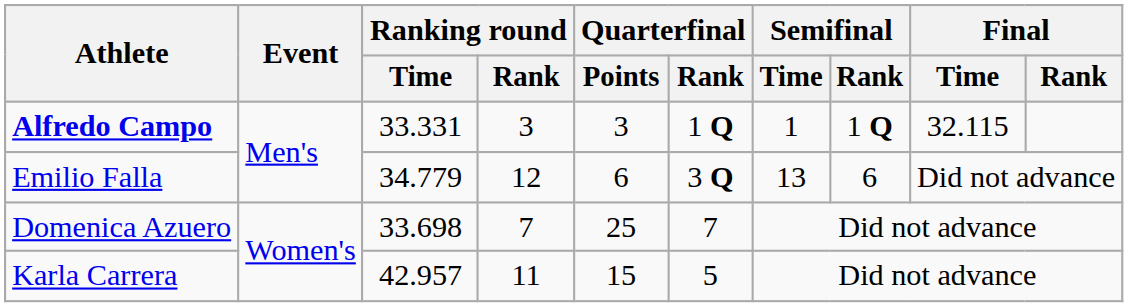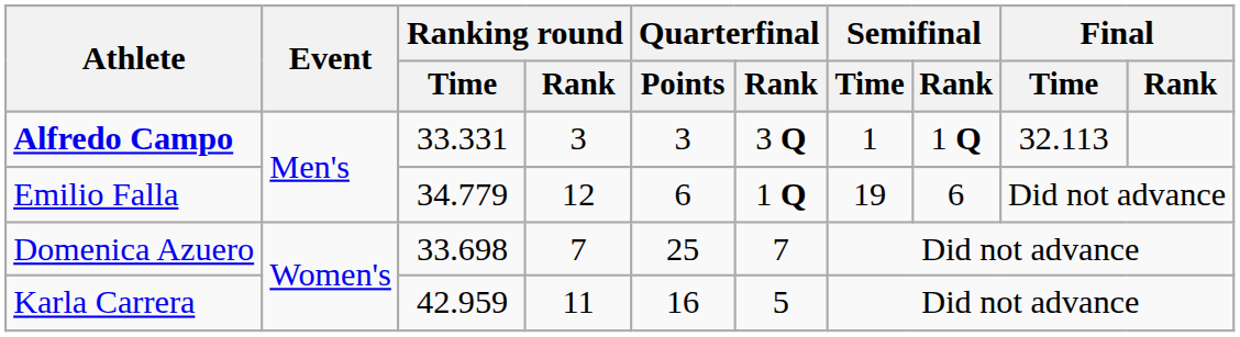Alfredo Campo | Quarterfinal / Rank: 1 Q -> 3 Q
Alfredo Campo | Final / Time: 32.115 -> 32.113
Emilio Falla | Quarterfinal / Rank: 3 Q -> 1 Q
Emilio Falla | Semifinal / Time: 13 -> 19
Karla Carrera | Ranking round / Time: 42.957 -> 42.959
Karla Carrera | Quarterfinal / Points: 15 -> 16
